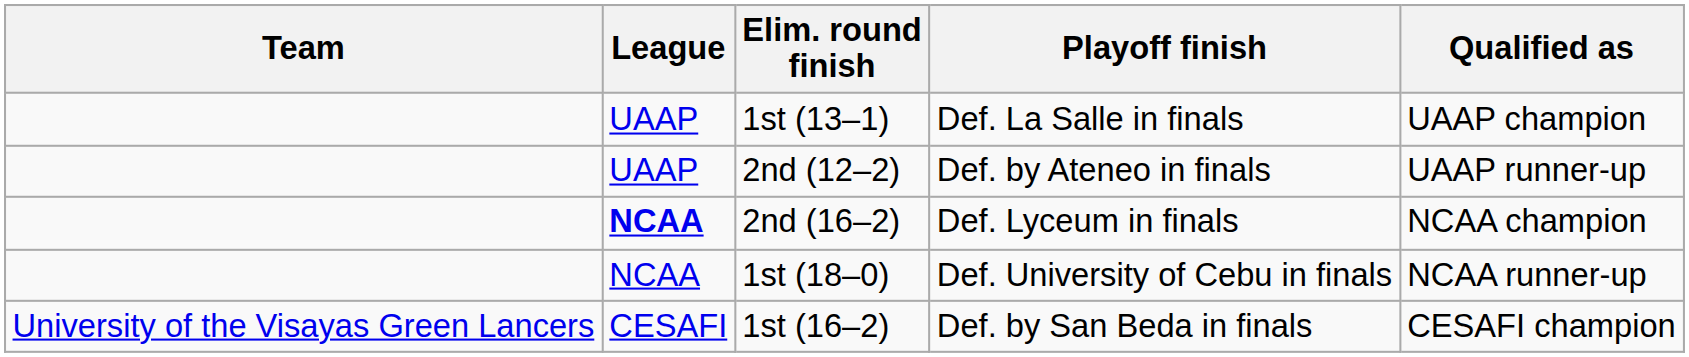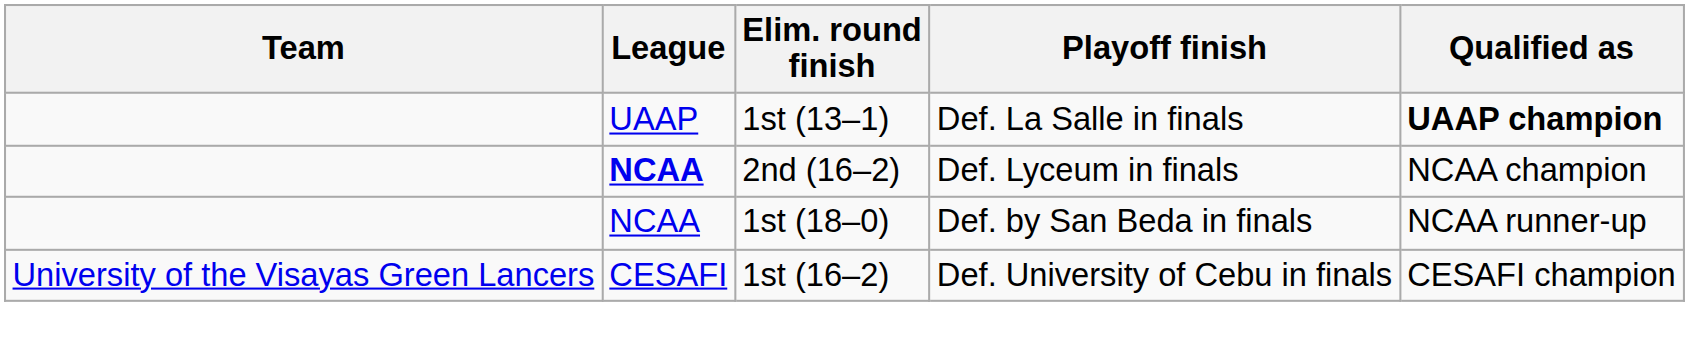1st (13–1) | Qualified as: normal -> bold
- row: UAAP | 2nd (12–2) | Def. by Ateneo in finals | UAAP runner-up
1st (18–0) | Playoff finish: Def. University of Cebu in finals -> Def. by San Beda in finals
1st (16–2) | Playoff finish: Def. by San Beda in finals -> Def. University of Cebu in finals
